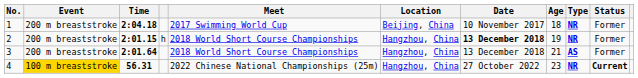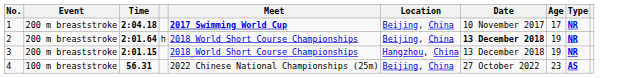- column: Status | Former | Former | Former | Current
1 | Meet: normal -> bold
1 | Age: 18 -> 17
2 | Time: 2:01.15 -> 2:01.64
2 | Location: Hangzhou, China -> Beijing, China
3 | Time: 2:01.64 -> 2:01.15
3 | Age: 21 -> 19
3 | Type: AS -> NR
4 | Event: gold background -> no background
4 | Location: Hangzhou, China -> Beijing, China
4 | Type: NR -> AS
